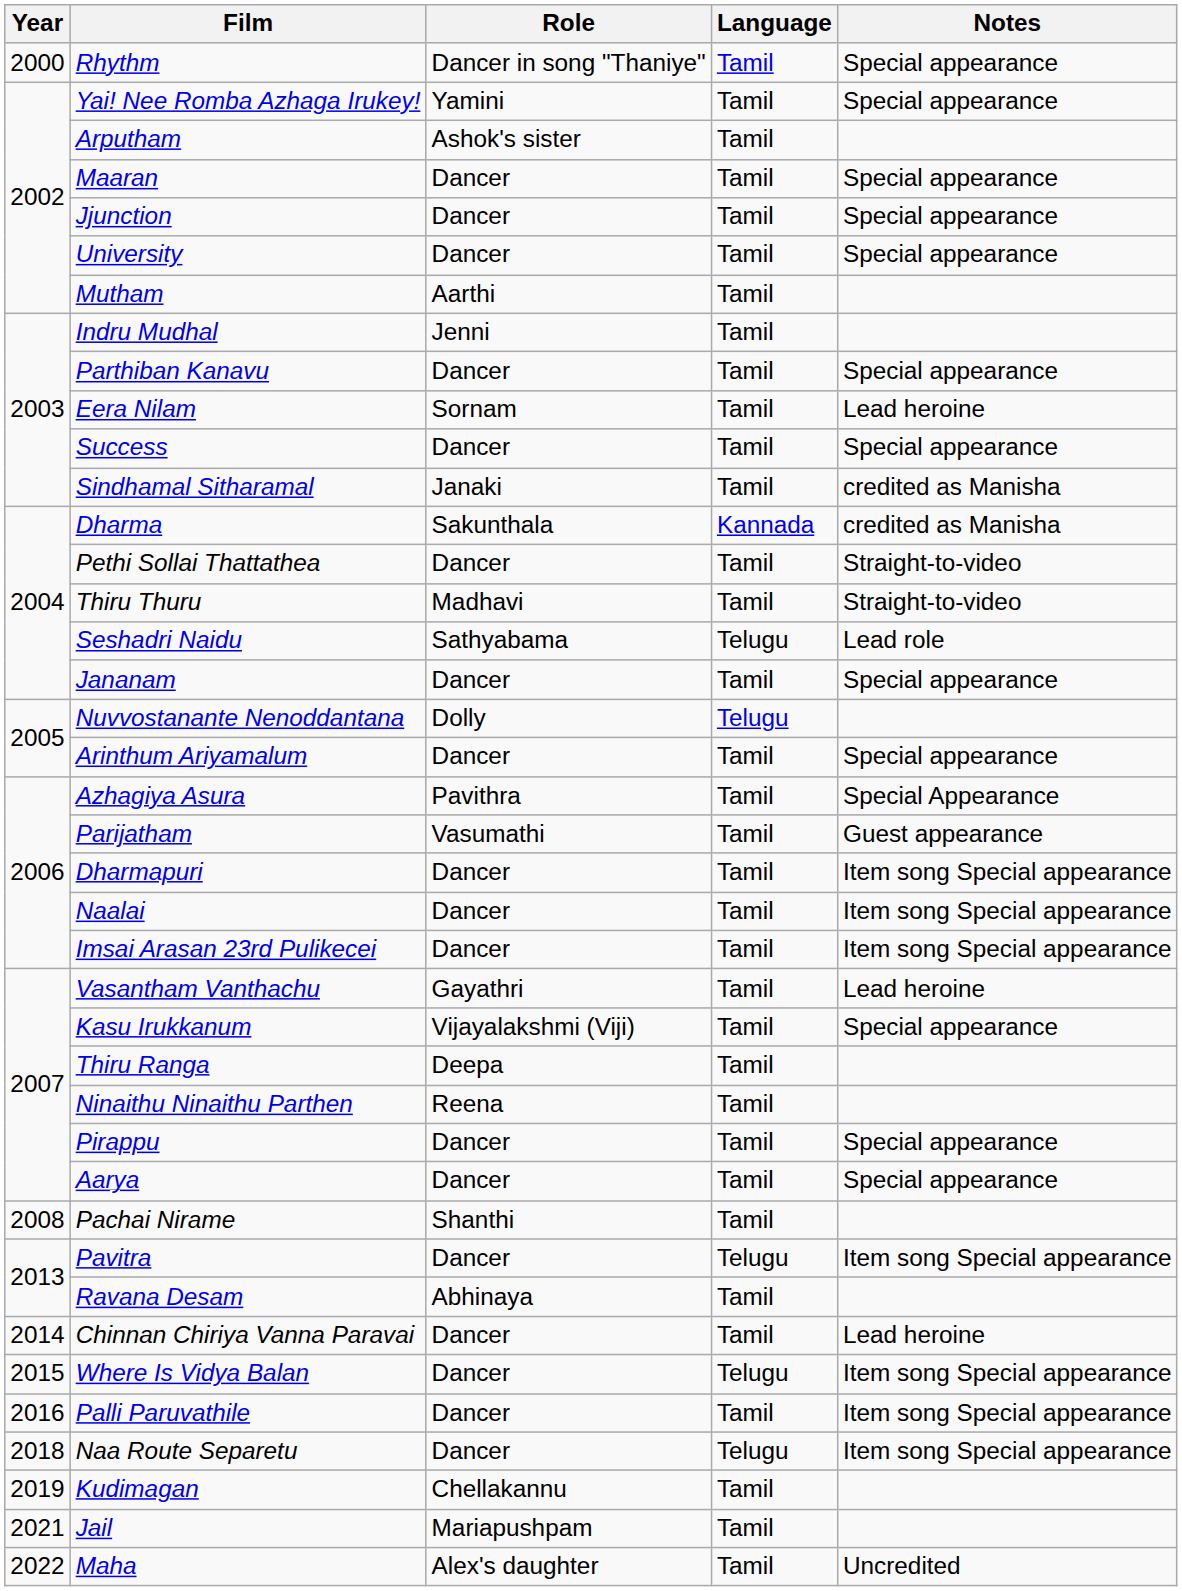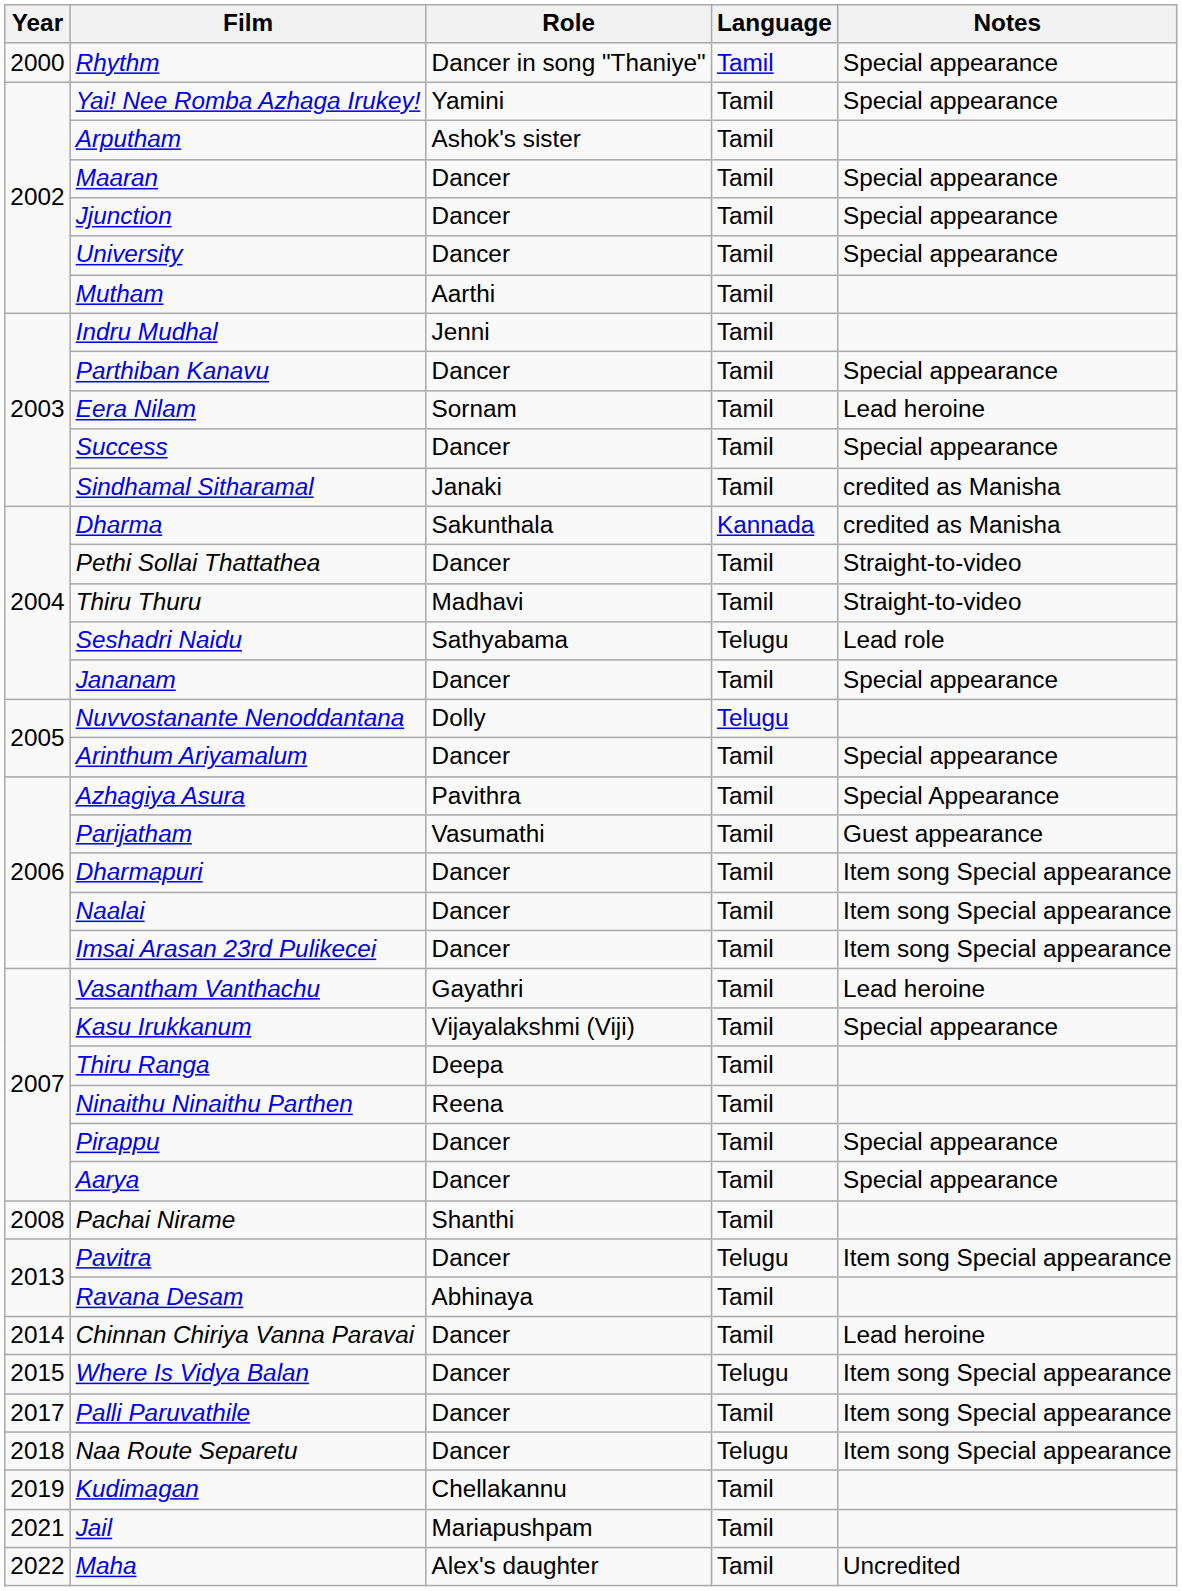Palli Paruvathile | Year: 2016 -> 2017
